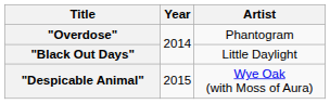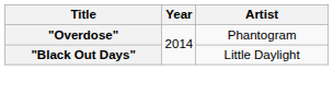- row: "Despicable Animal" | 2015 | Wye Oak (with Moss of Aura)
